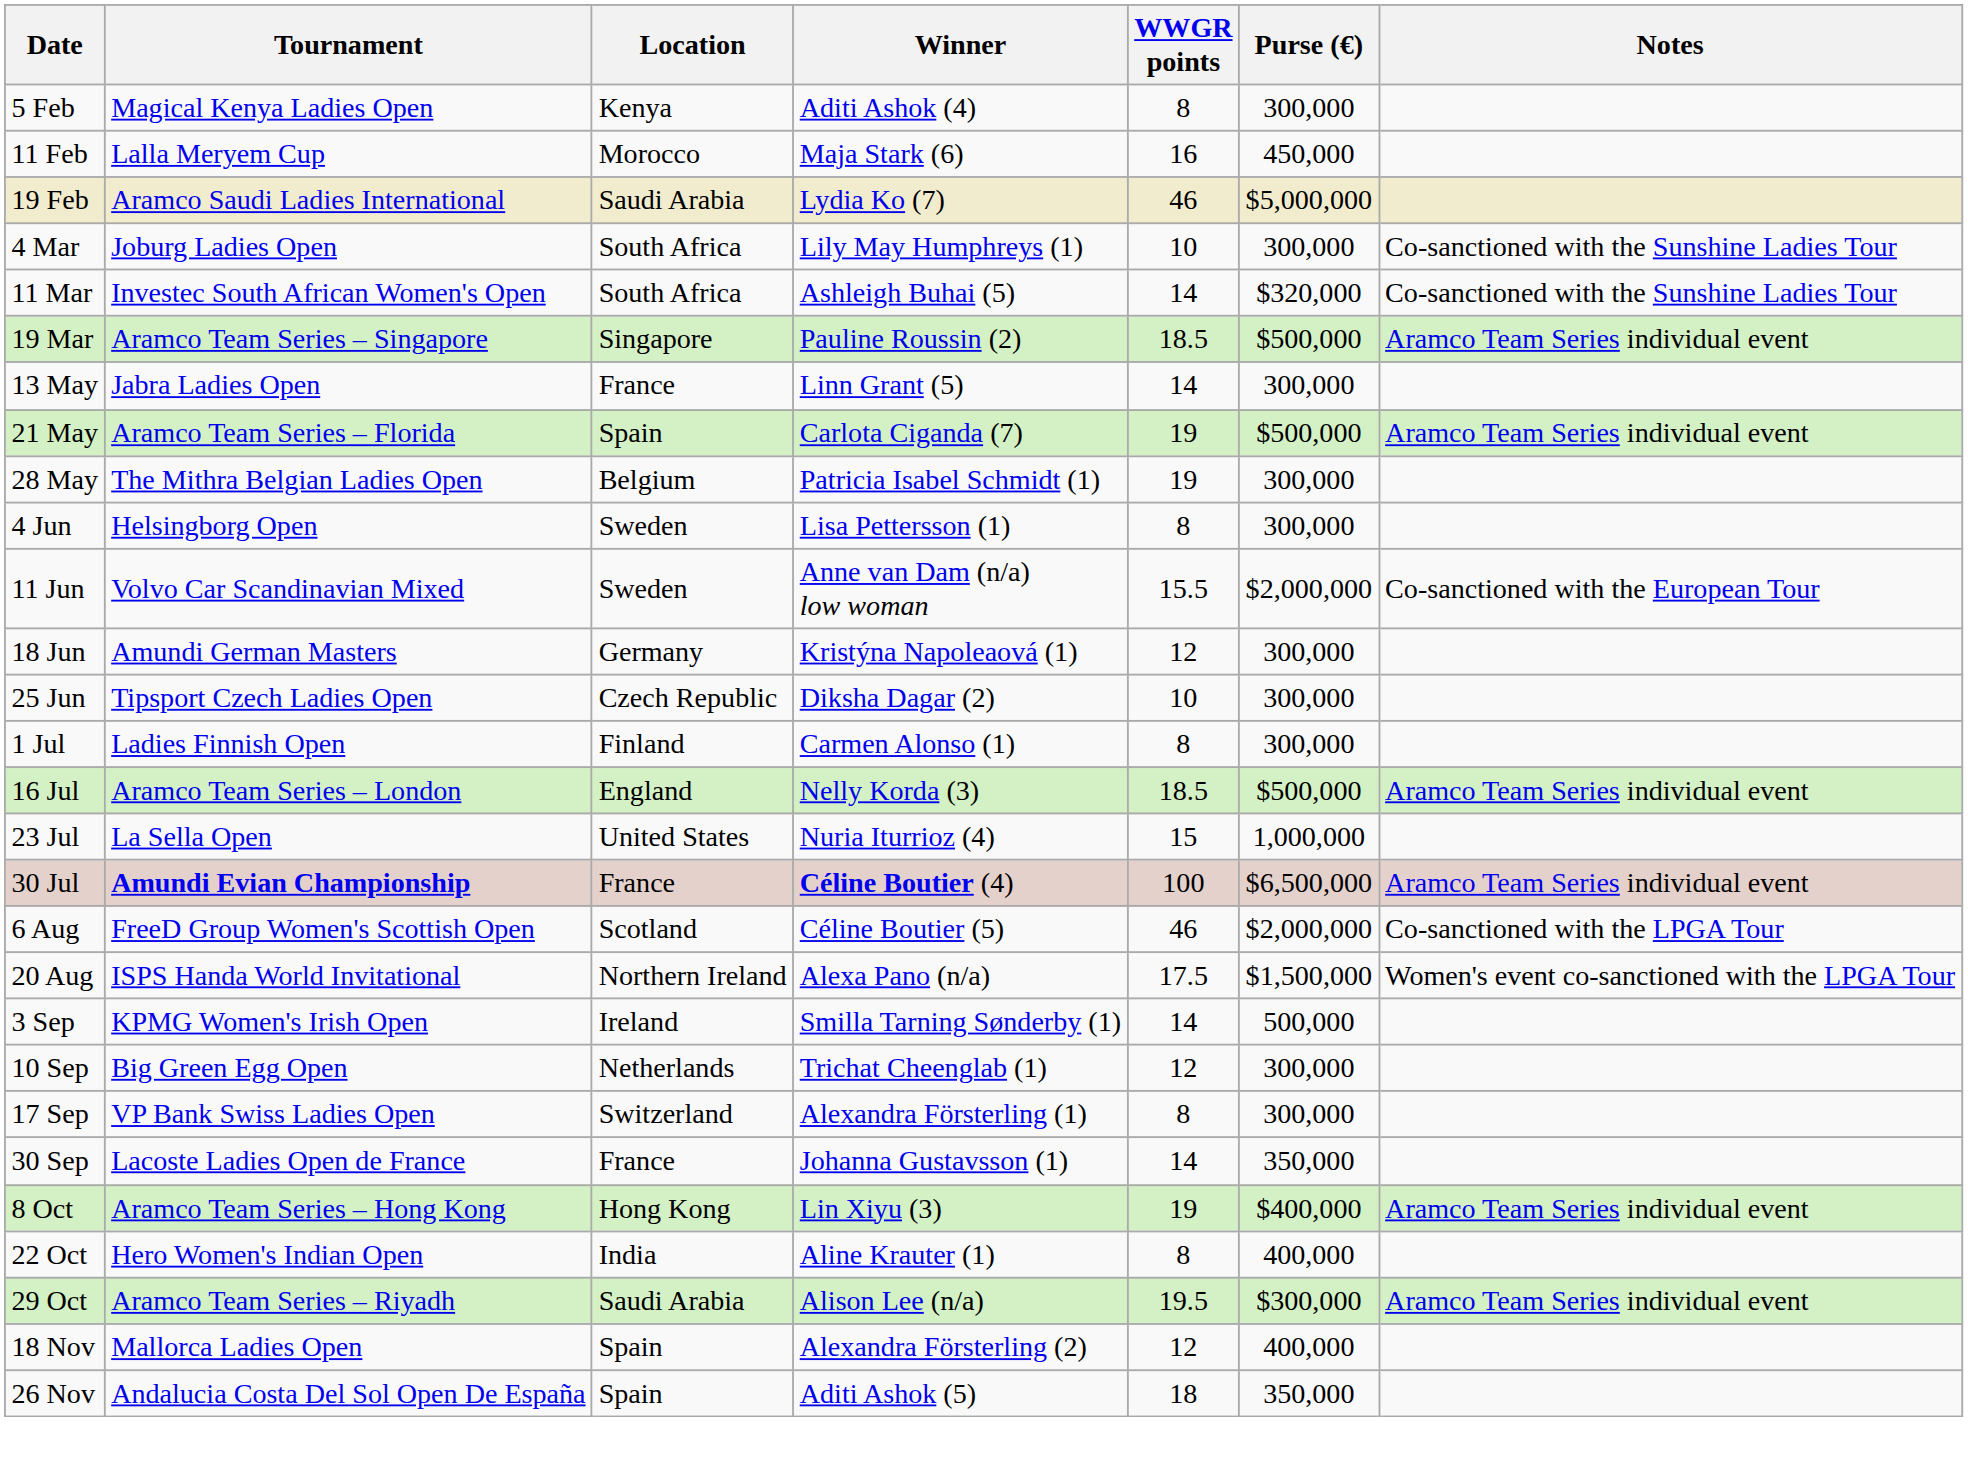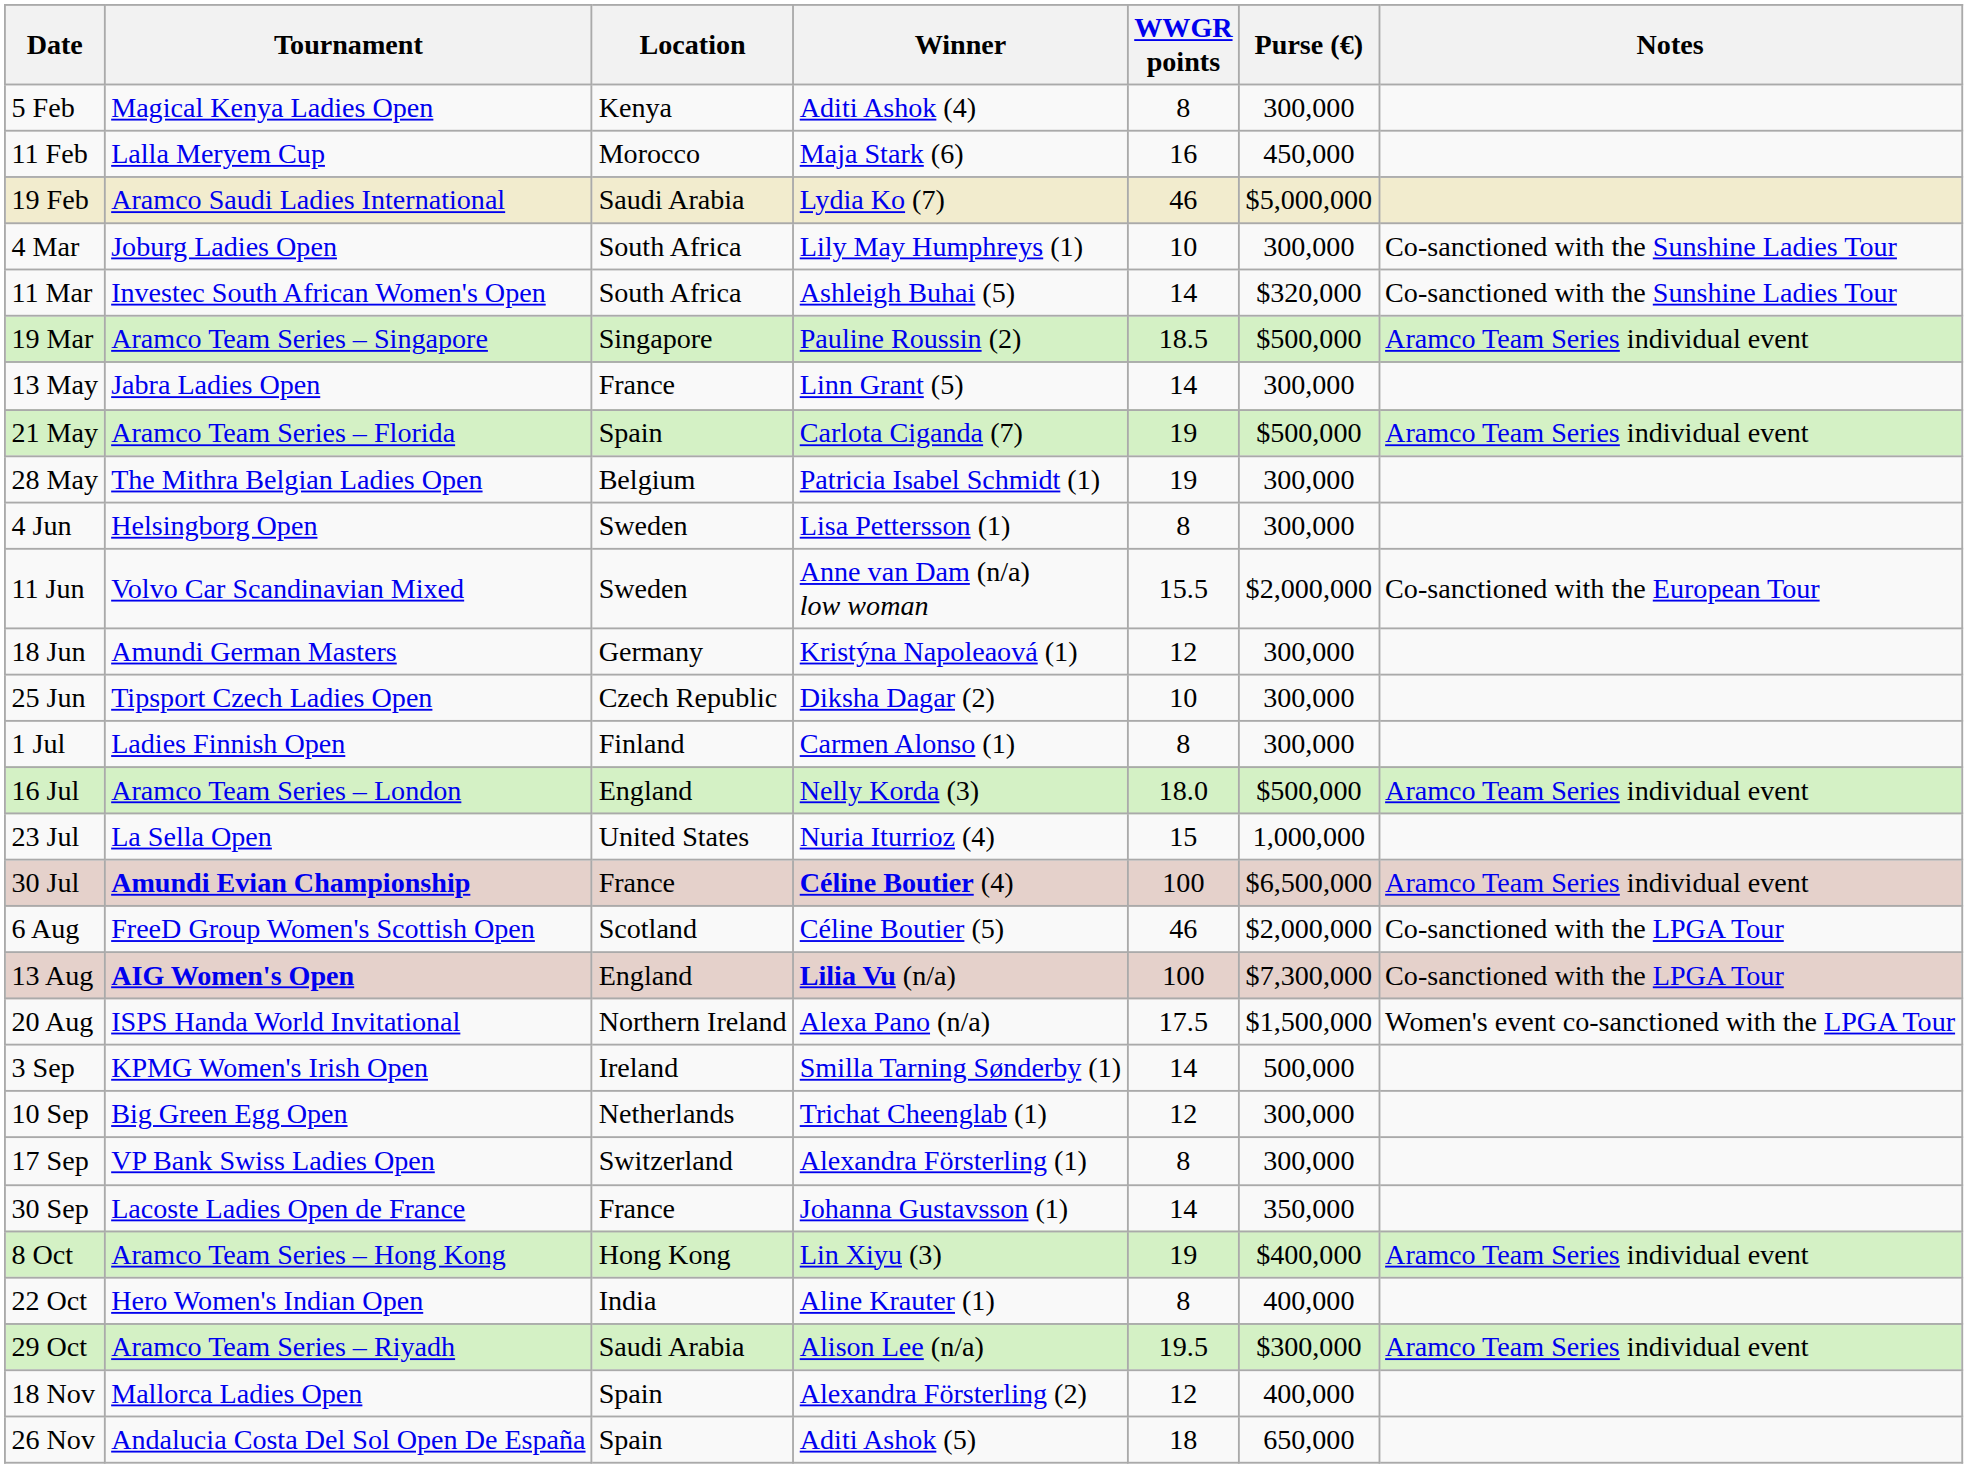16 Jul | WWGR points: 18.5 -> 18.0
+ row: 13 Aug | AIG Women's Open | England | Lilia Vu (n/a) | 100 | $7,300,000 | Co-sanctioned with the LPGA Tour
26 Nov | Purse (€): 350,000 -> 650,000
